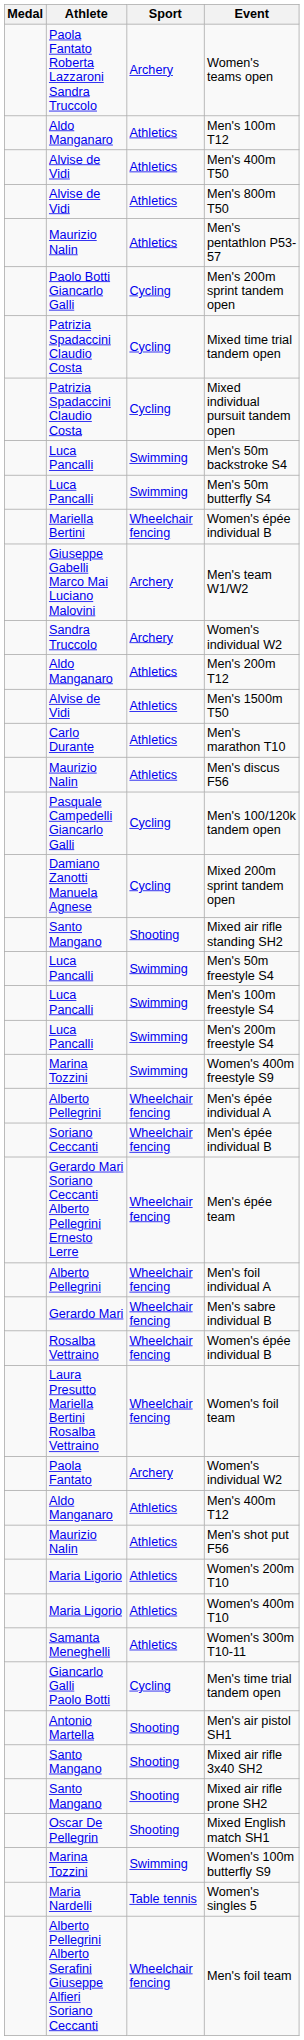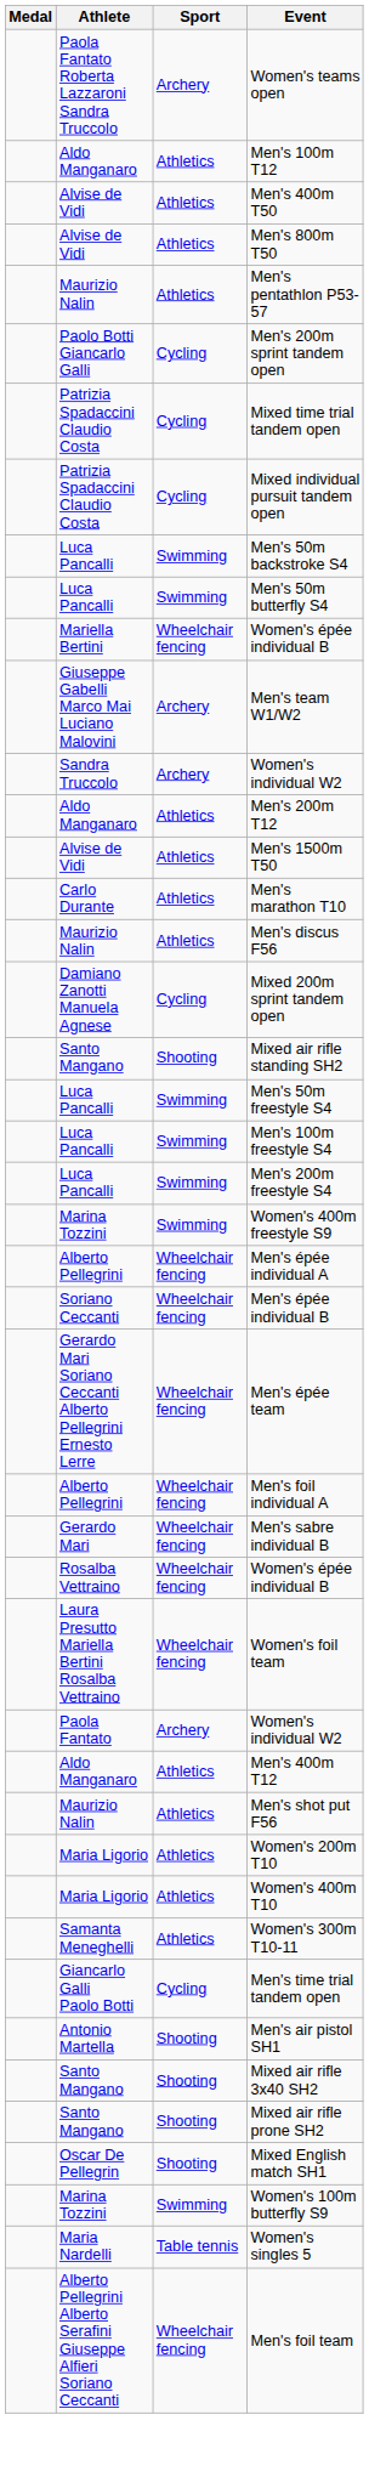- row: Pasquale Campedelli Giancarlo Galli | Cycling | Men's 100/120k tandem open
